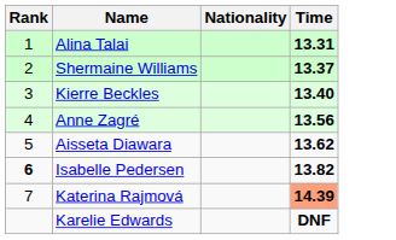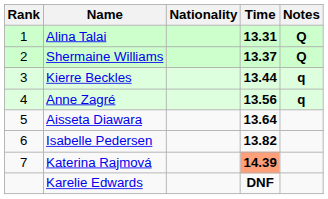+ column: Notes | Q | Q | q | q
Kierre Beckles | Time: 13.40 -> 13.44
Aisseta Diawara | Time: 13.62 -> 13.64
Isabelle Pedersen | Rank: bold -> normal
